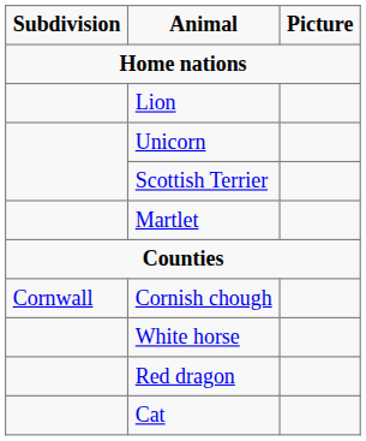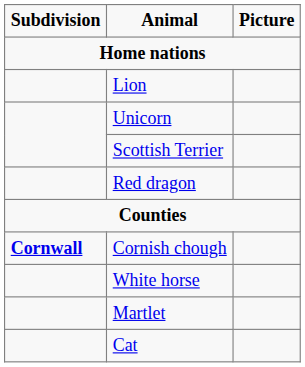rows swapped: Red dragon <-> Martlet
Cornish chough | Subdivision: normal -> bold
